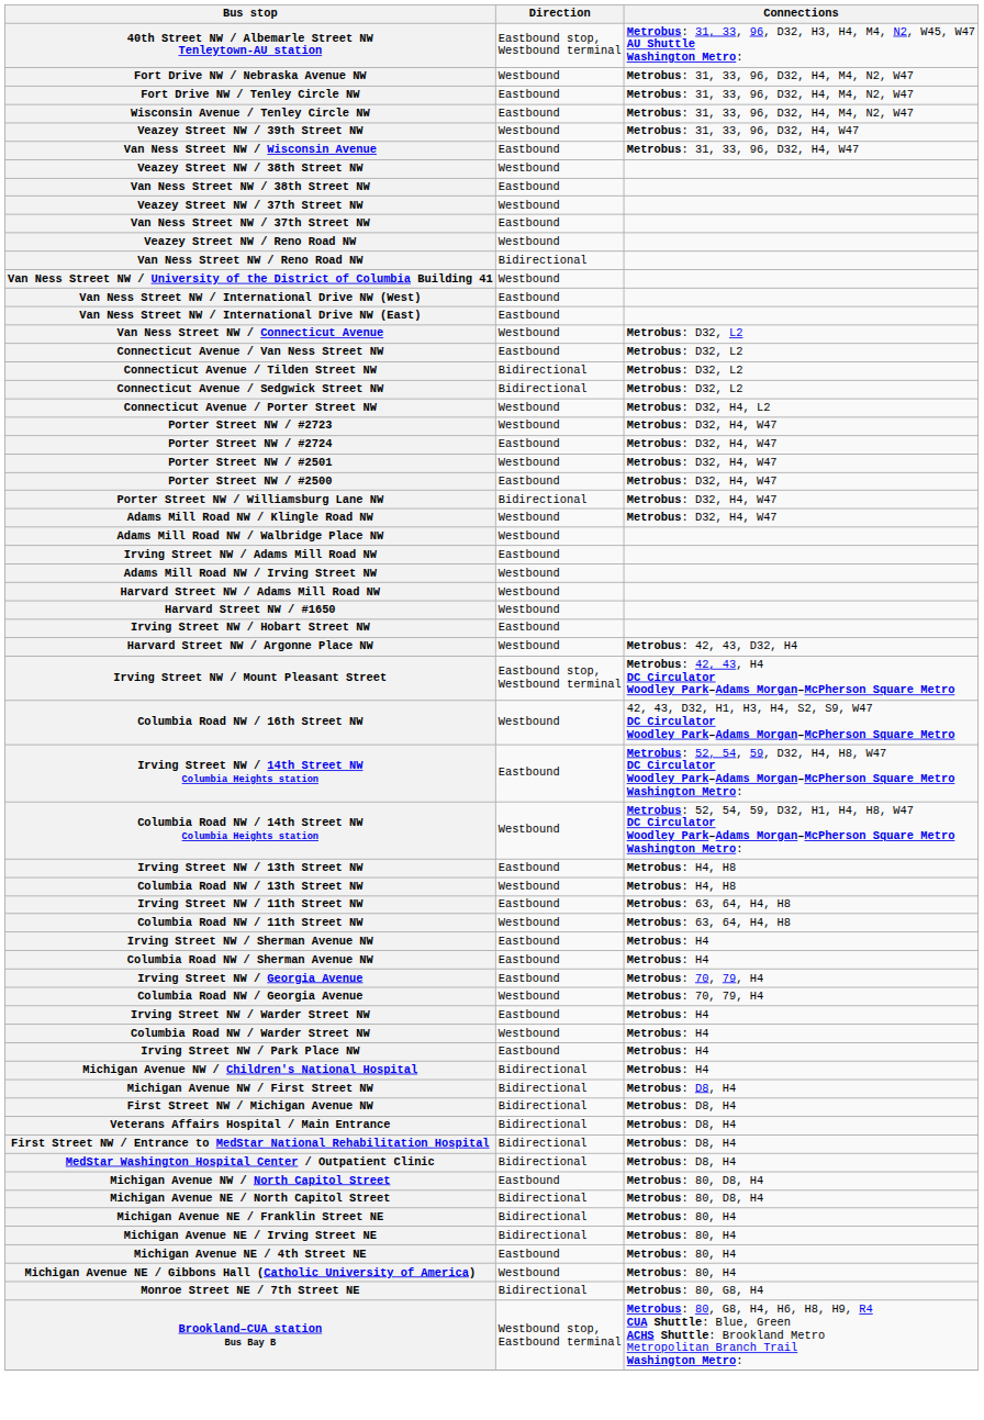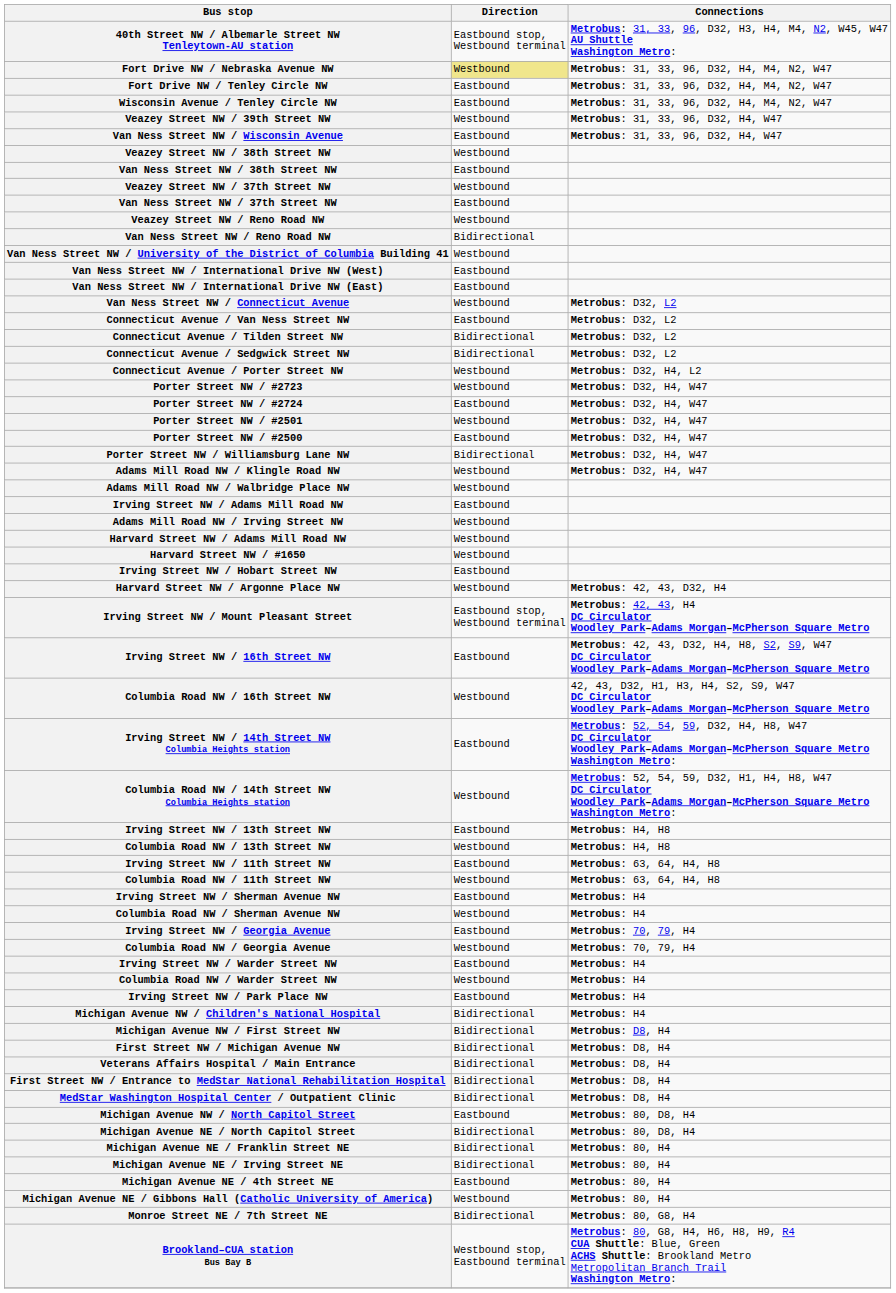Fort Drive NW / Nebraska Avenue NW | Direction: no background -> khaki background
+ row: Irving Street NW / 16th Street NW | Eastbound | Metrobus: 42, 43, D32, H4, H8, S2, S9, W47 DC Circulator Woodley Park–Adams Morgan–McPherson Square Metro
Columbia Road NW / Sherman Avenue NW | Direction: Eastbound -> Westbound
